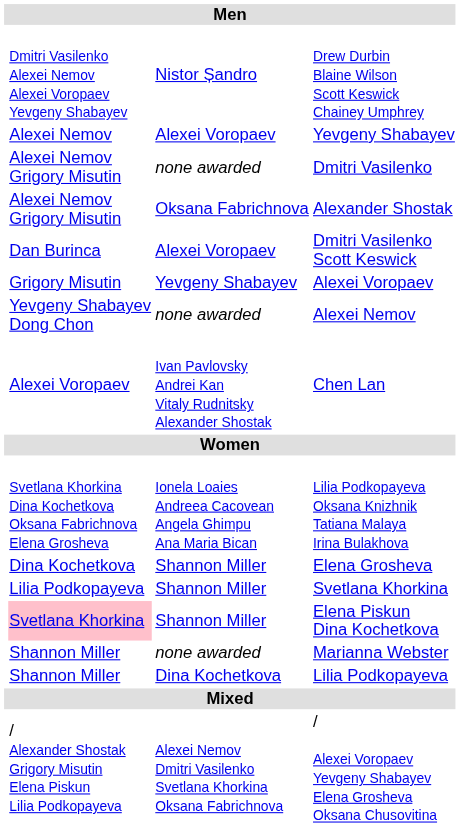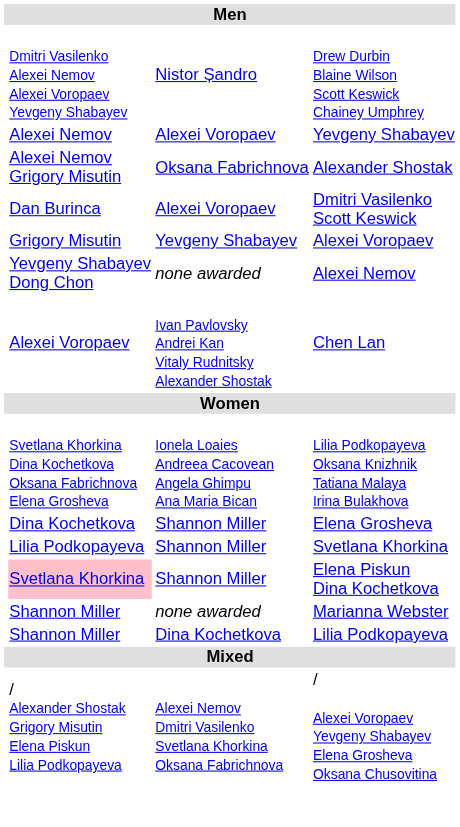- row: Alexei Nemov Grigory Misutin | none awarded | Dmitri Vasilenko
